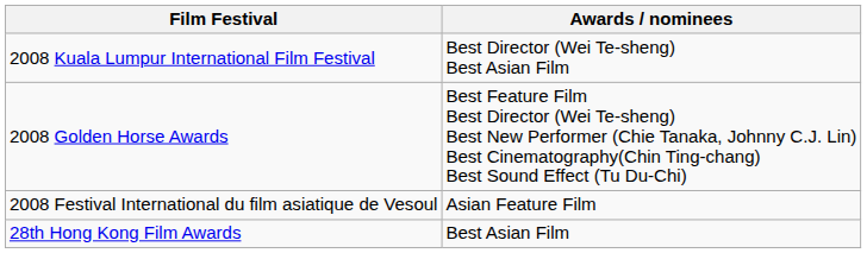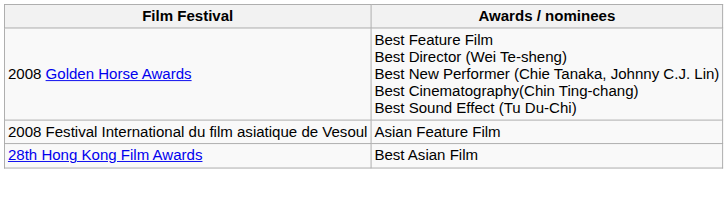- row: 2008 Kuala Lumpur International Film Festival | Best Director (Wei Te-sheng) Best Asian Film
